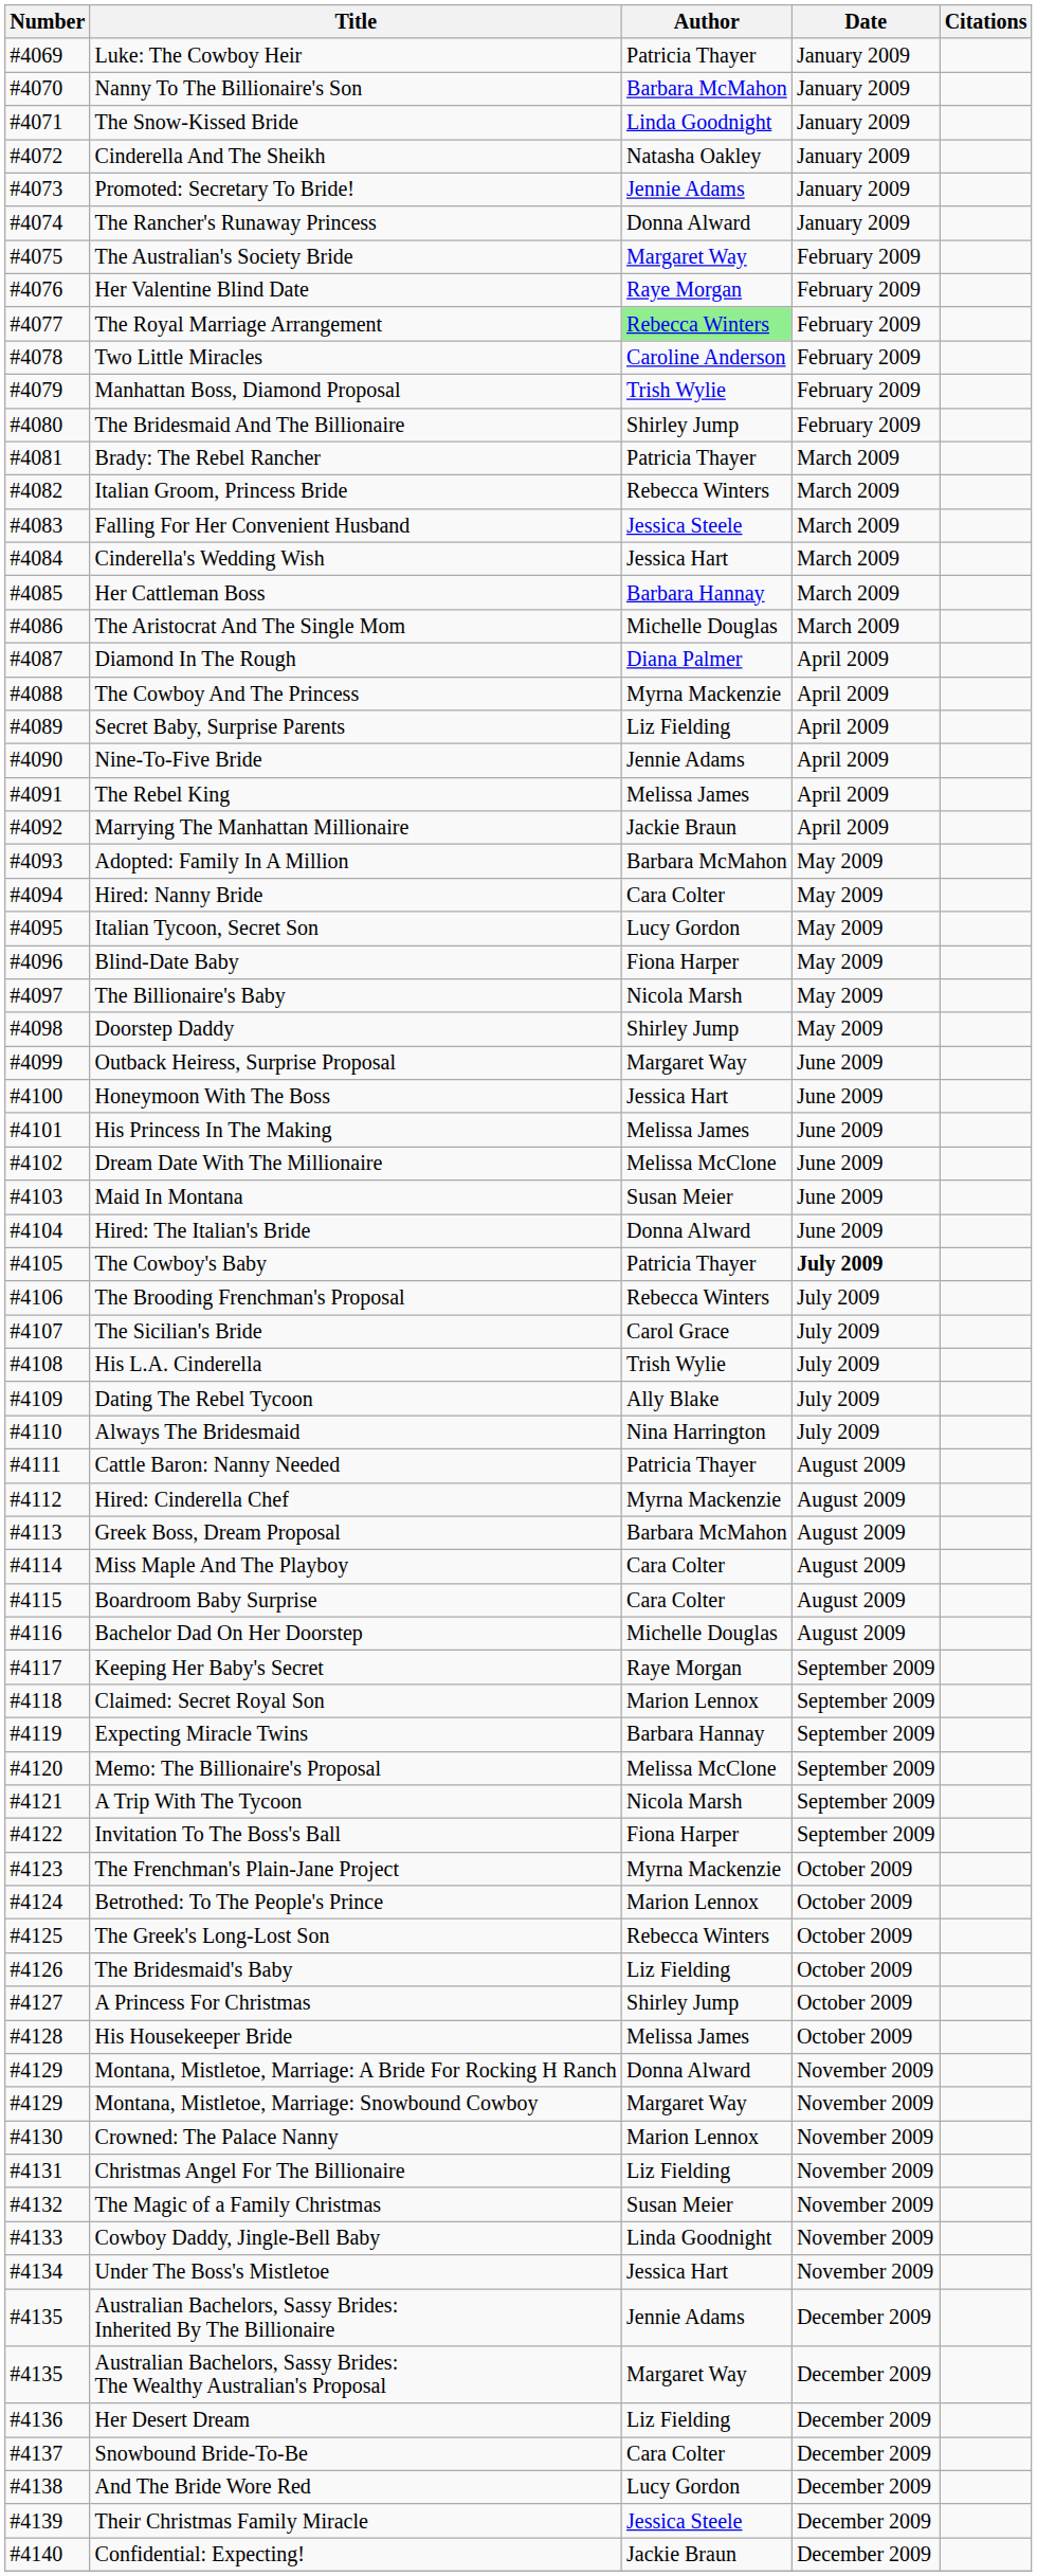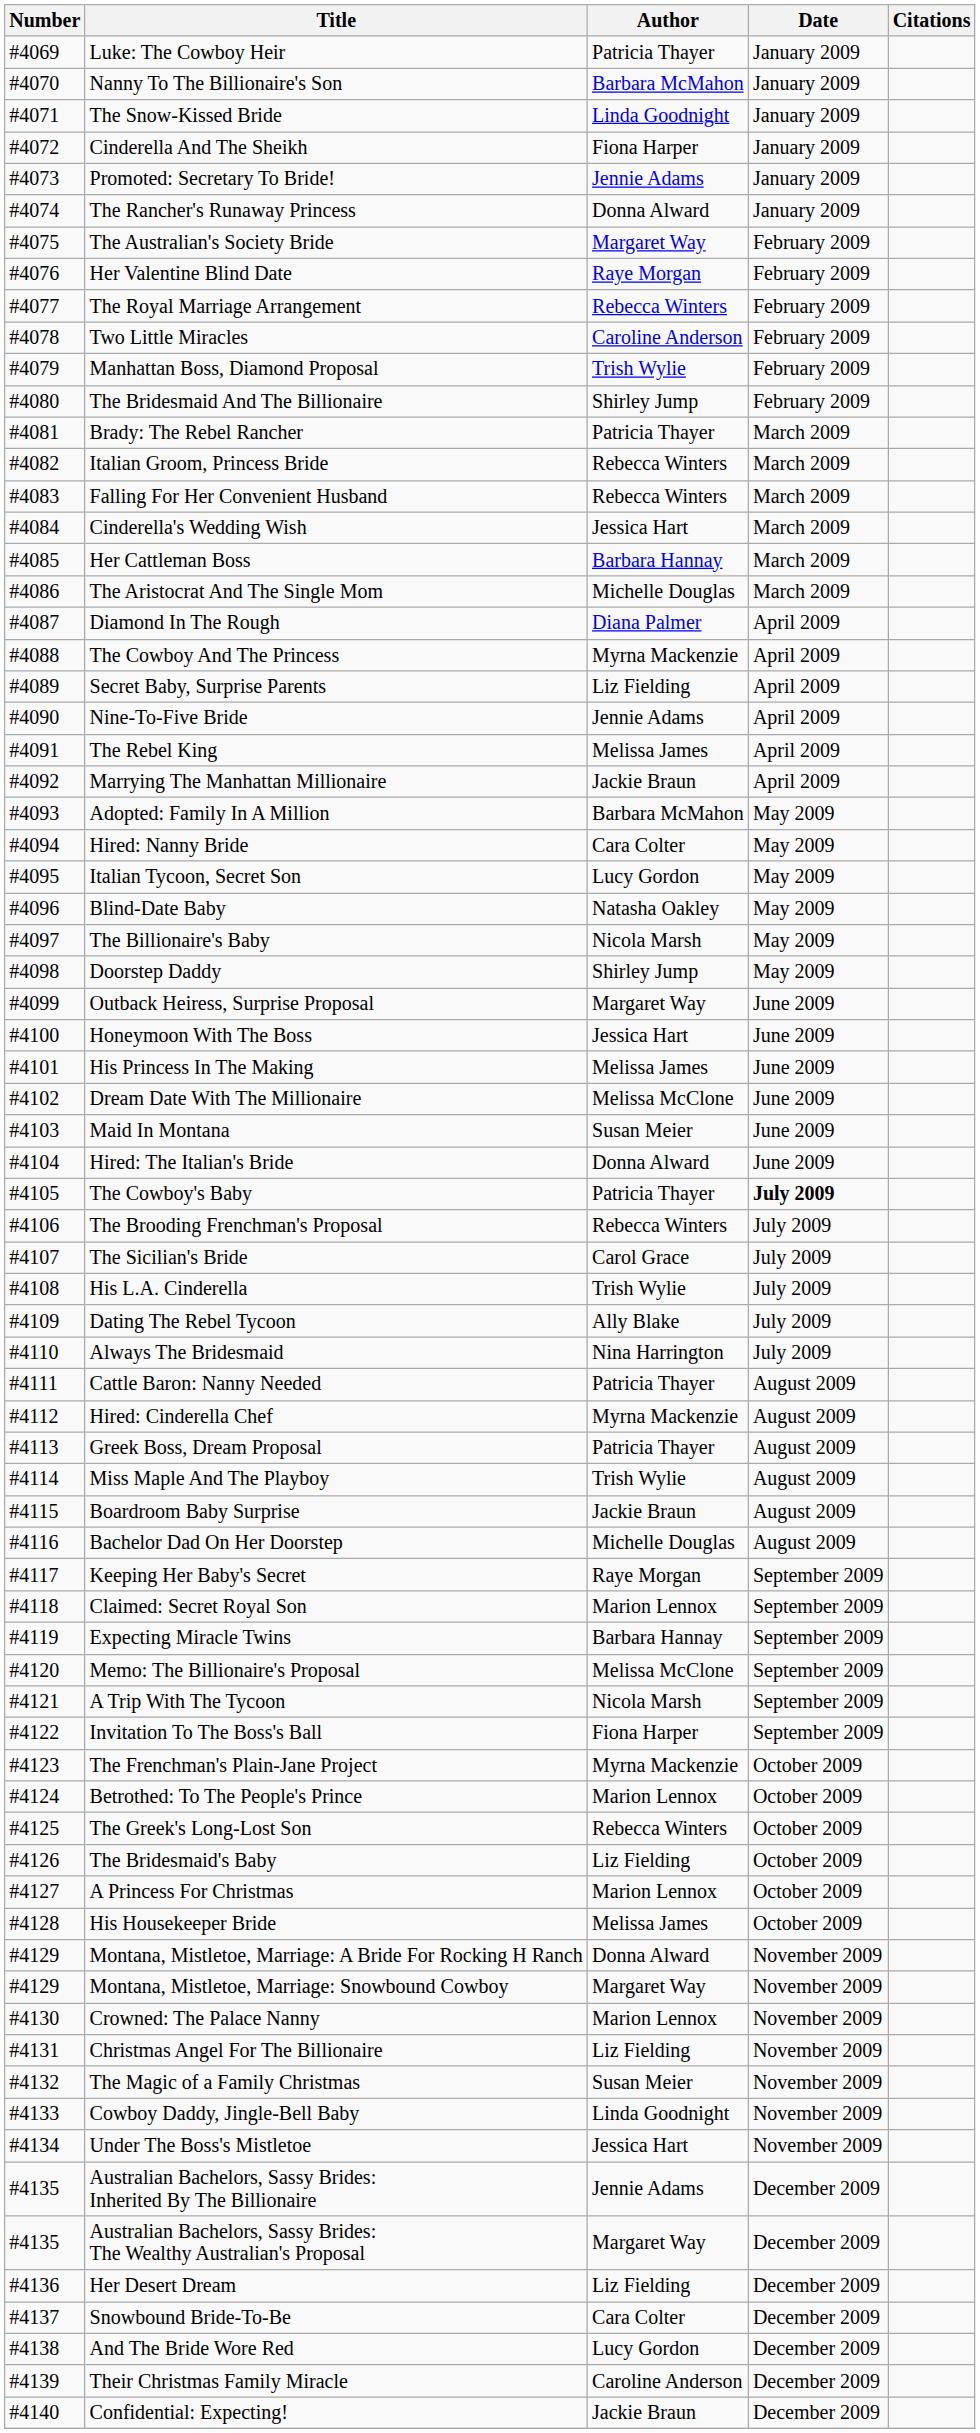Cinderella And The Sheikh | Author: Natasha Oakley -> Fiona Harper
The Royal Marriage Arrangement | Author: lightgreen background -> no background
Falling For Her Convenient Husband | Author: Jessica Steele -> Rebecca Winters
Blind-Date Baby | Author: Fiona Harper -> Natasha Oakley
Greek Boss, Dream Proposal | Author: Barbara McMahon -> Patricia Thayer
Miss Maple And The Playboy | Author: Cara Colter -> Trish Wylie
Boardroom Baby Surprise | Author: Cara Colter -> Jackie Braun
A Princess For Christmas | Author: Shirley Jump -> Marion Lennox
Their Christmas Family Miracle | Author: Jessica Steele -> Caroline Anderson
